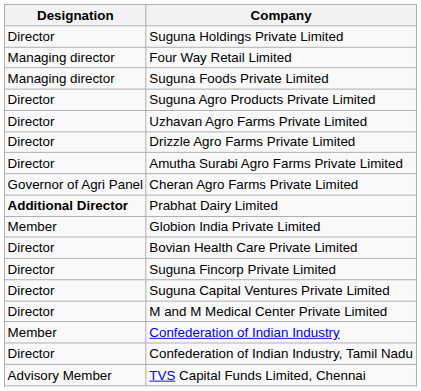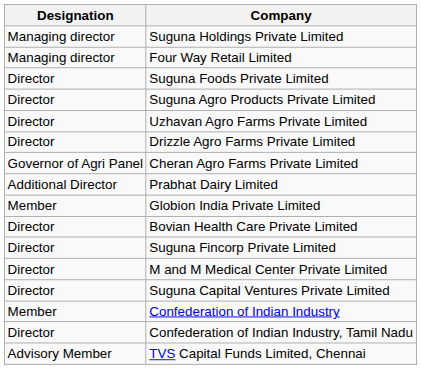Suguna Holdings Private Limited | Designation: Director -> Managing director
Suguna Foods Private Limited | Designation: Managing director -> Director
- row: Director | Amutha Surabi Agro Farms Private Limited
Prabhat Dairy Limited | Designation: bold -> normal
rows swapped: Suguna Capital Ventures Private Limited <-> M and M Medical Center Private Limited
